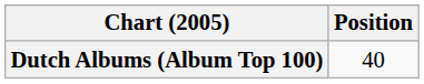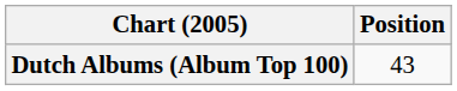Dutch Albums (Album Top 100) | Position: 40 -> 43
